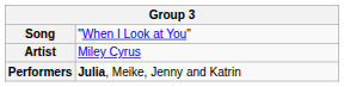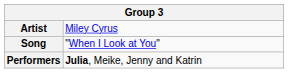rows swapped: Song <-> Artist
